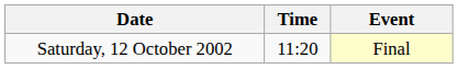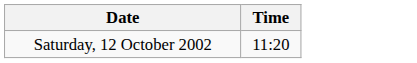- column: Event | Final
